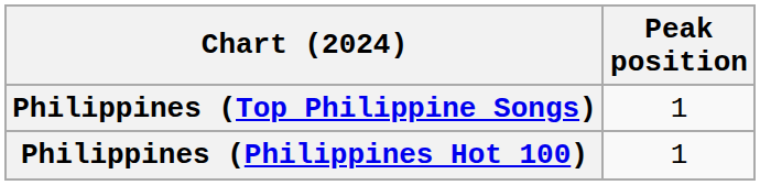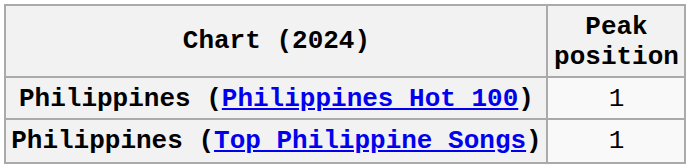rows swapped: Philippines (Philippines Hot 100) <-> Philippines (Top Philippine Songs)
